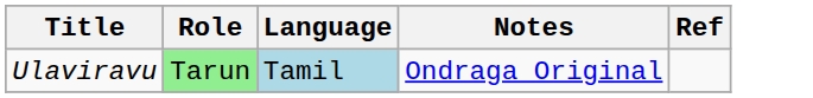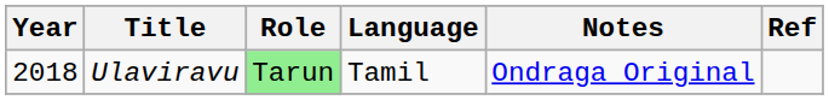+ column: Year | 2018
Ulaviravu | Language: lightblue background -> no background
